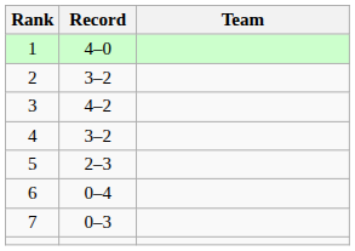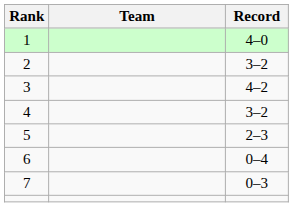columns swapped: Team <-> Record
